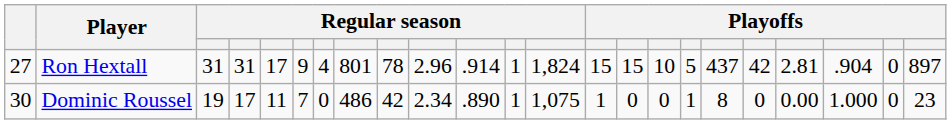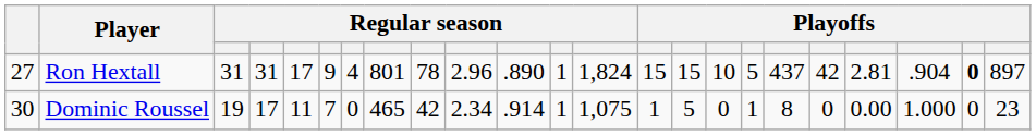Ron Hextall | column 11: .914 -> .890
Ron Hextall | column 22: normal -> bold
Dominic Roussel | column 8: 486 -> 465
Dominic Roussel | column 11: .890 -> .914
Dominic Roussel | column 15: 0 -> 5
